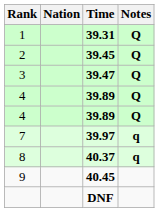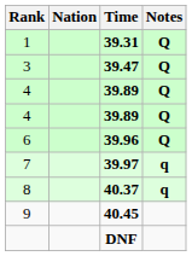- row: 2 | 39.45 | Q
+ row: 6 | 39.96 | Q
